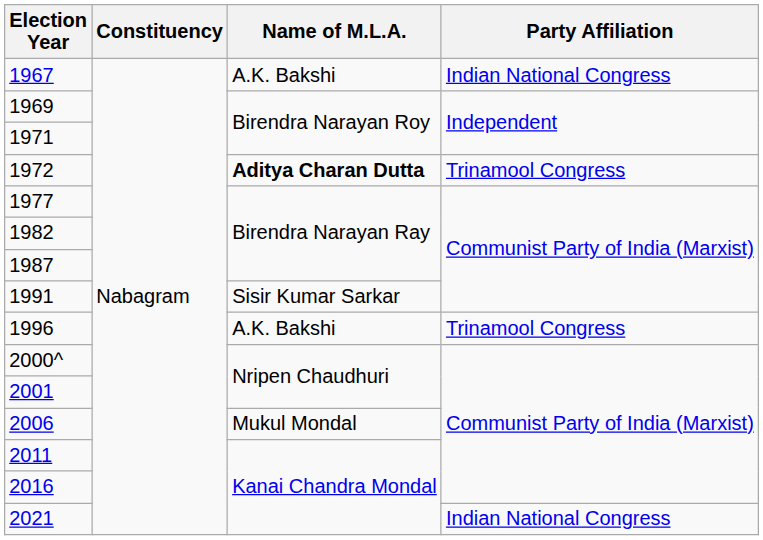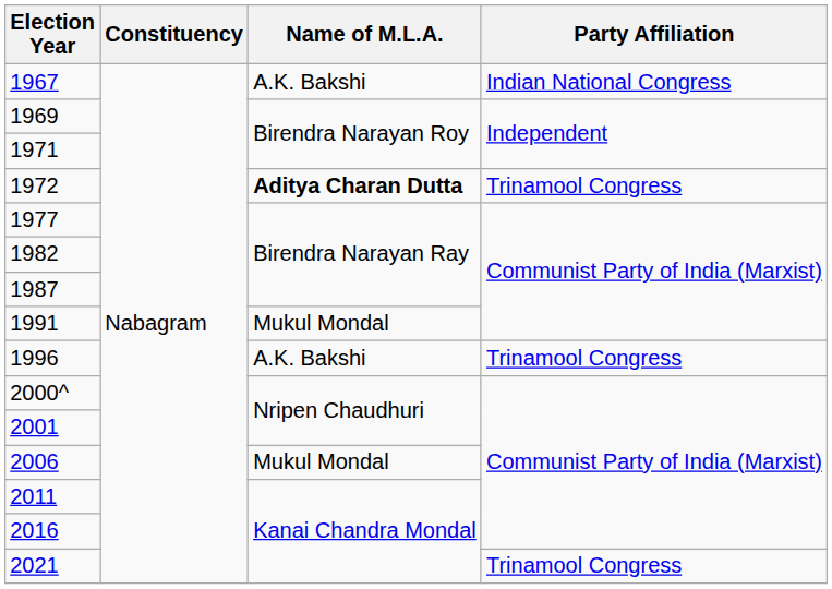1991 | Name of M.L.A.: Sisir Kumar Sarkar -> Mukul Mondal
2021 | Party Affiliation: Indian National Congress -> Trinamool Congress
